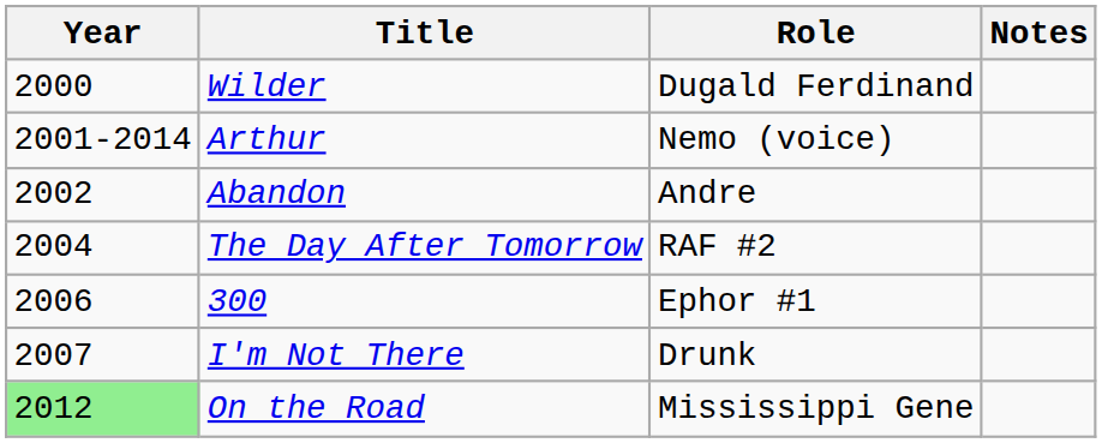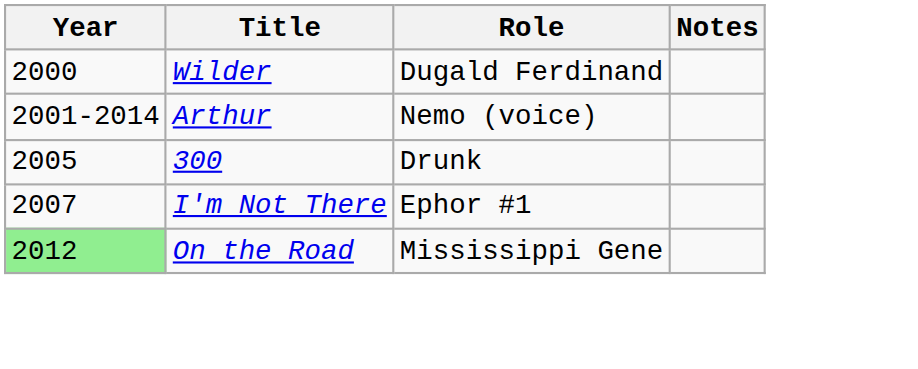- row: 2002 | Abandon | Andre
- row: 2004 | The Day After Tomorrow | RAF #2
300 | Year: 2006 -> 2005
300 | Role: Ephor #1 -> Drunk
I'm Not There | Role: Drunk -> Ephor #1
